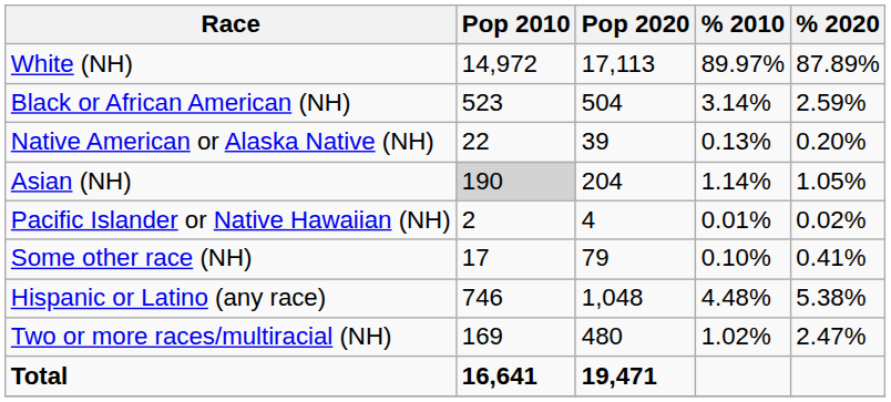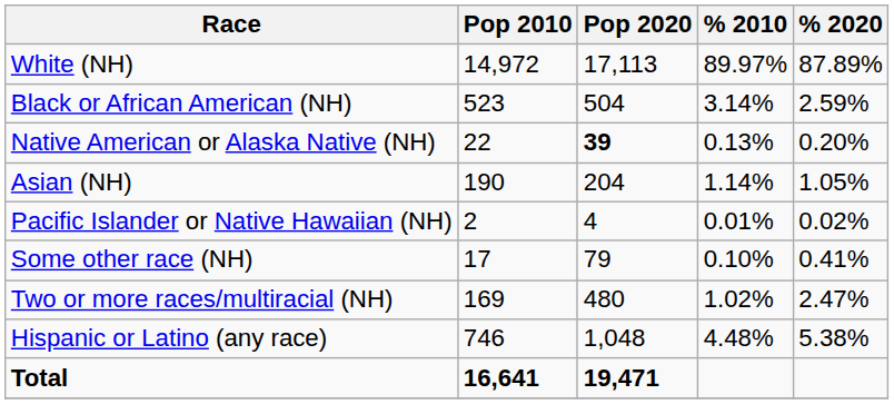Native American or Alaska Native (NH) | Pop 2020: normal -> bold
Asian (NH) | Pop 2010: lightgrey background -> no background
rows swapped: Two or more races/multiracial (NH) <-> Hispanic or Latino (any race)
